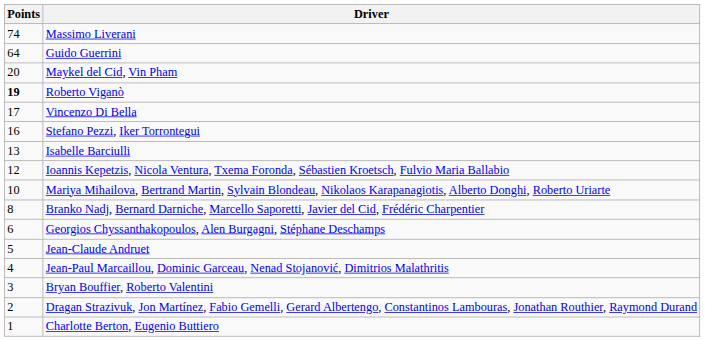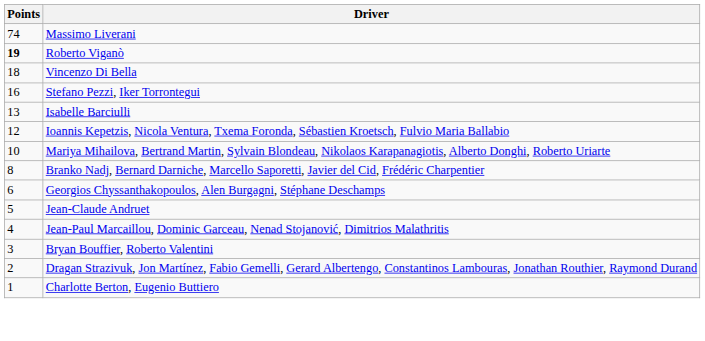- row: 64 | Guido Guerrini
- row: 20 | Maykel del Cid, Vin Pham
Vincenzo Di Bella | Points: 17 -> 18
